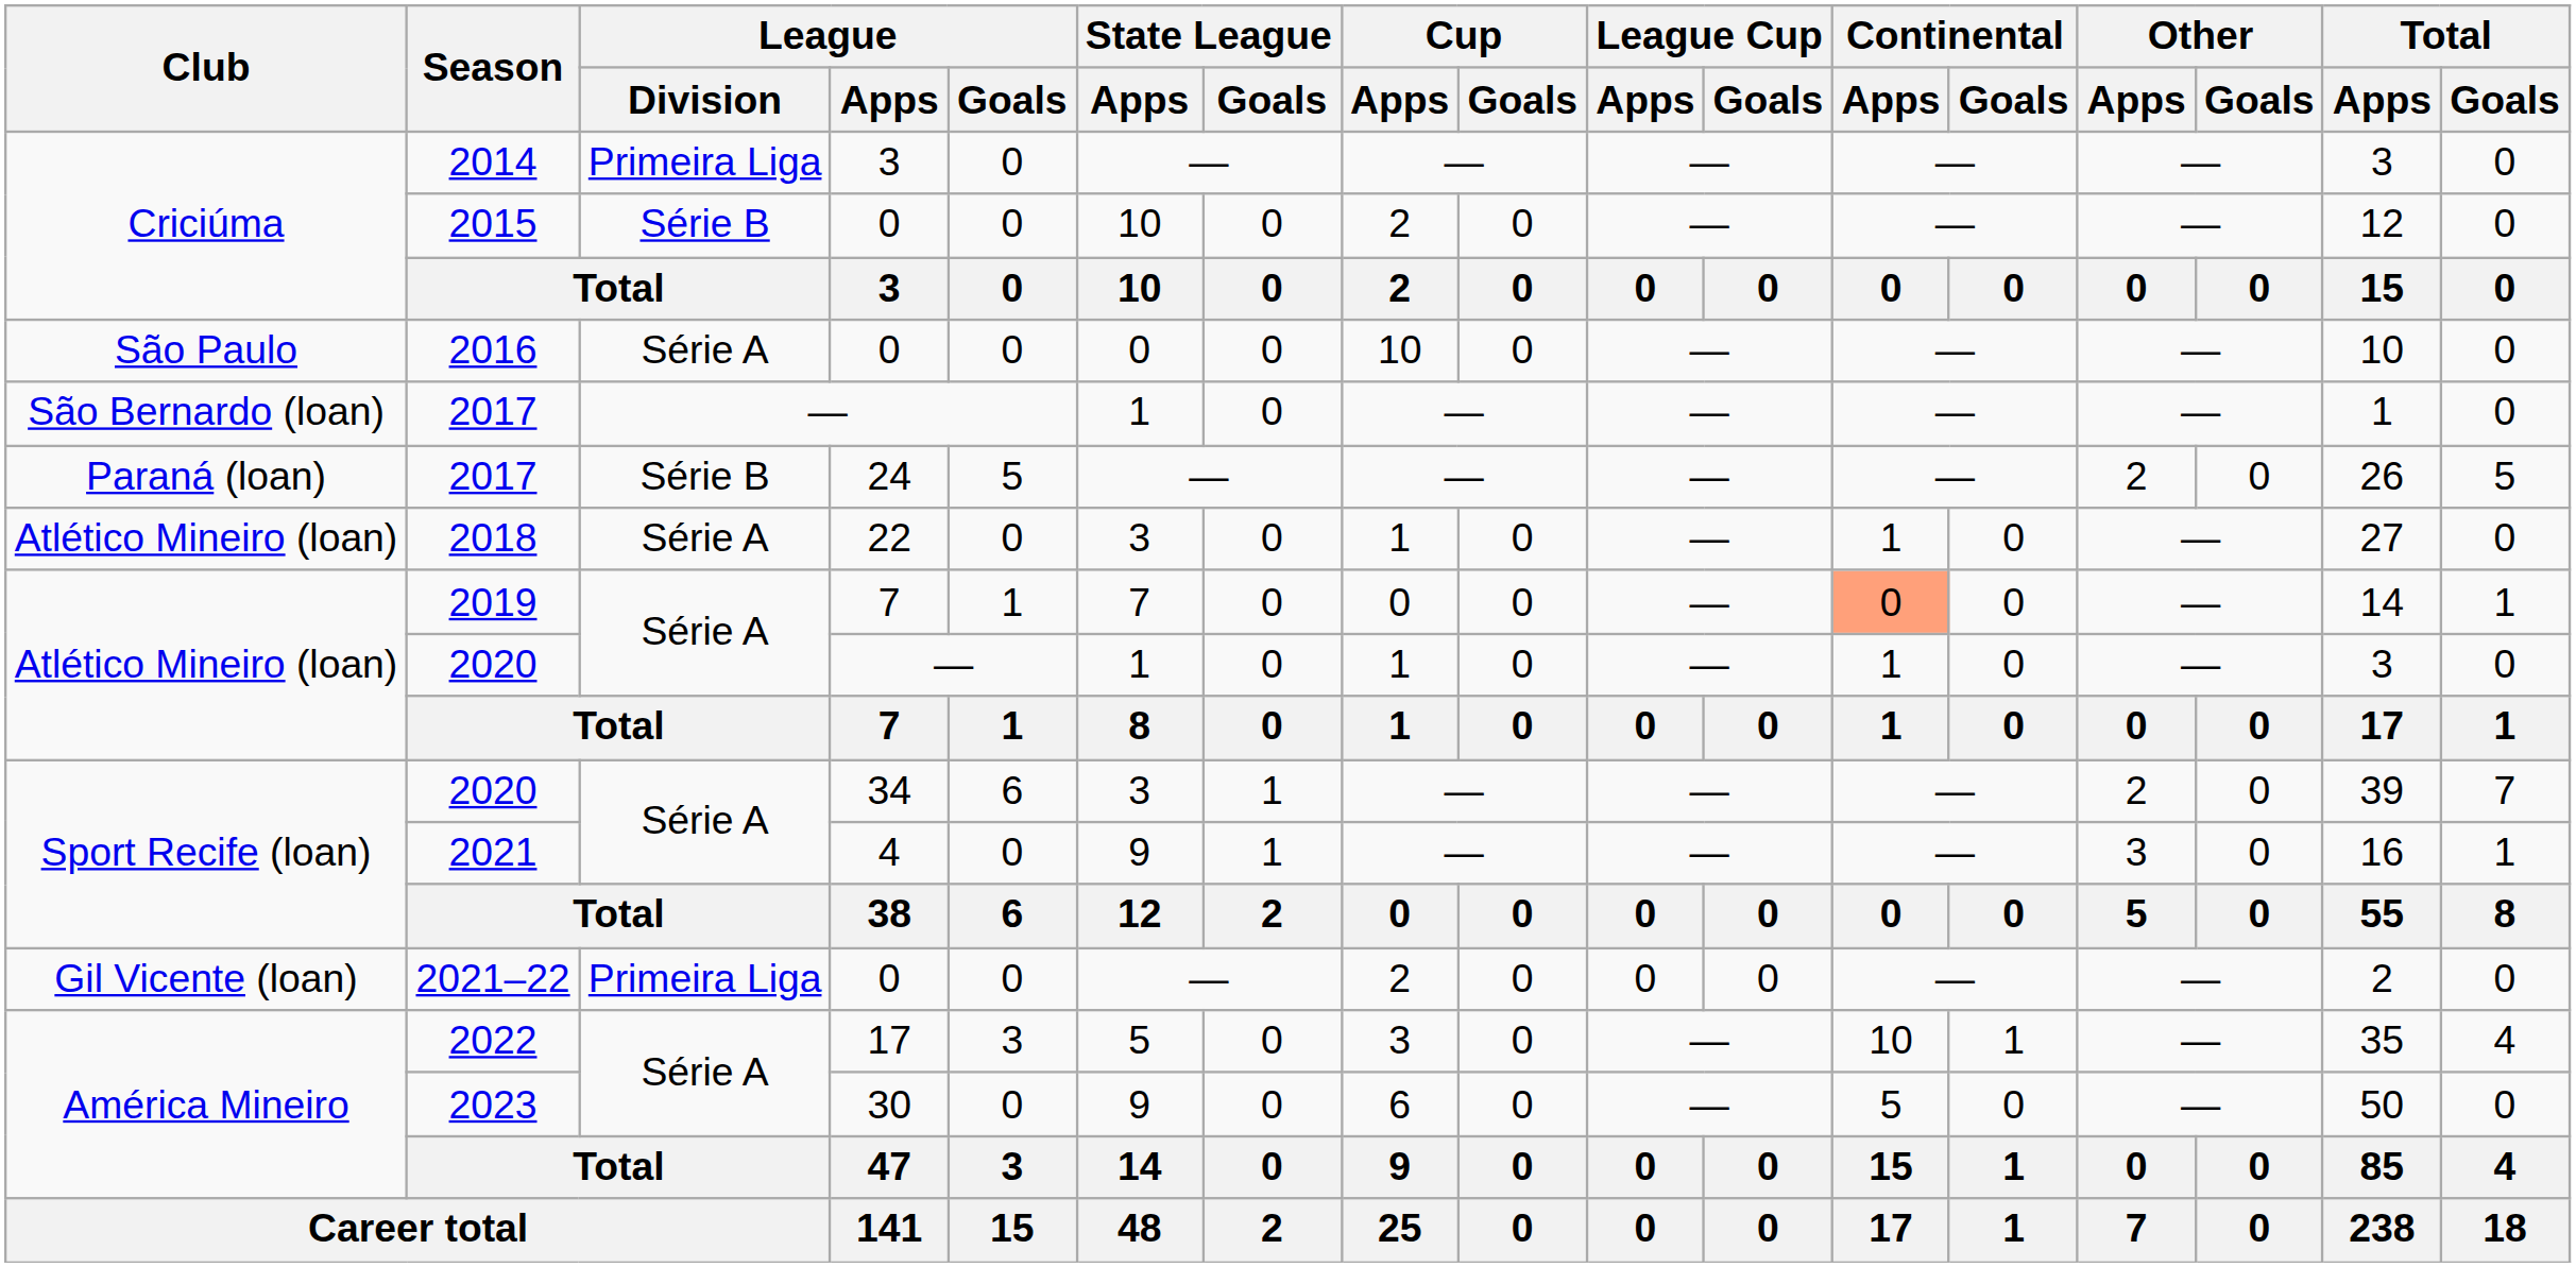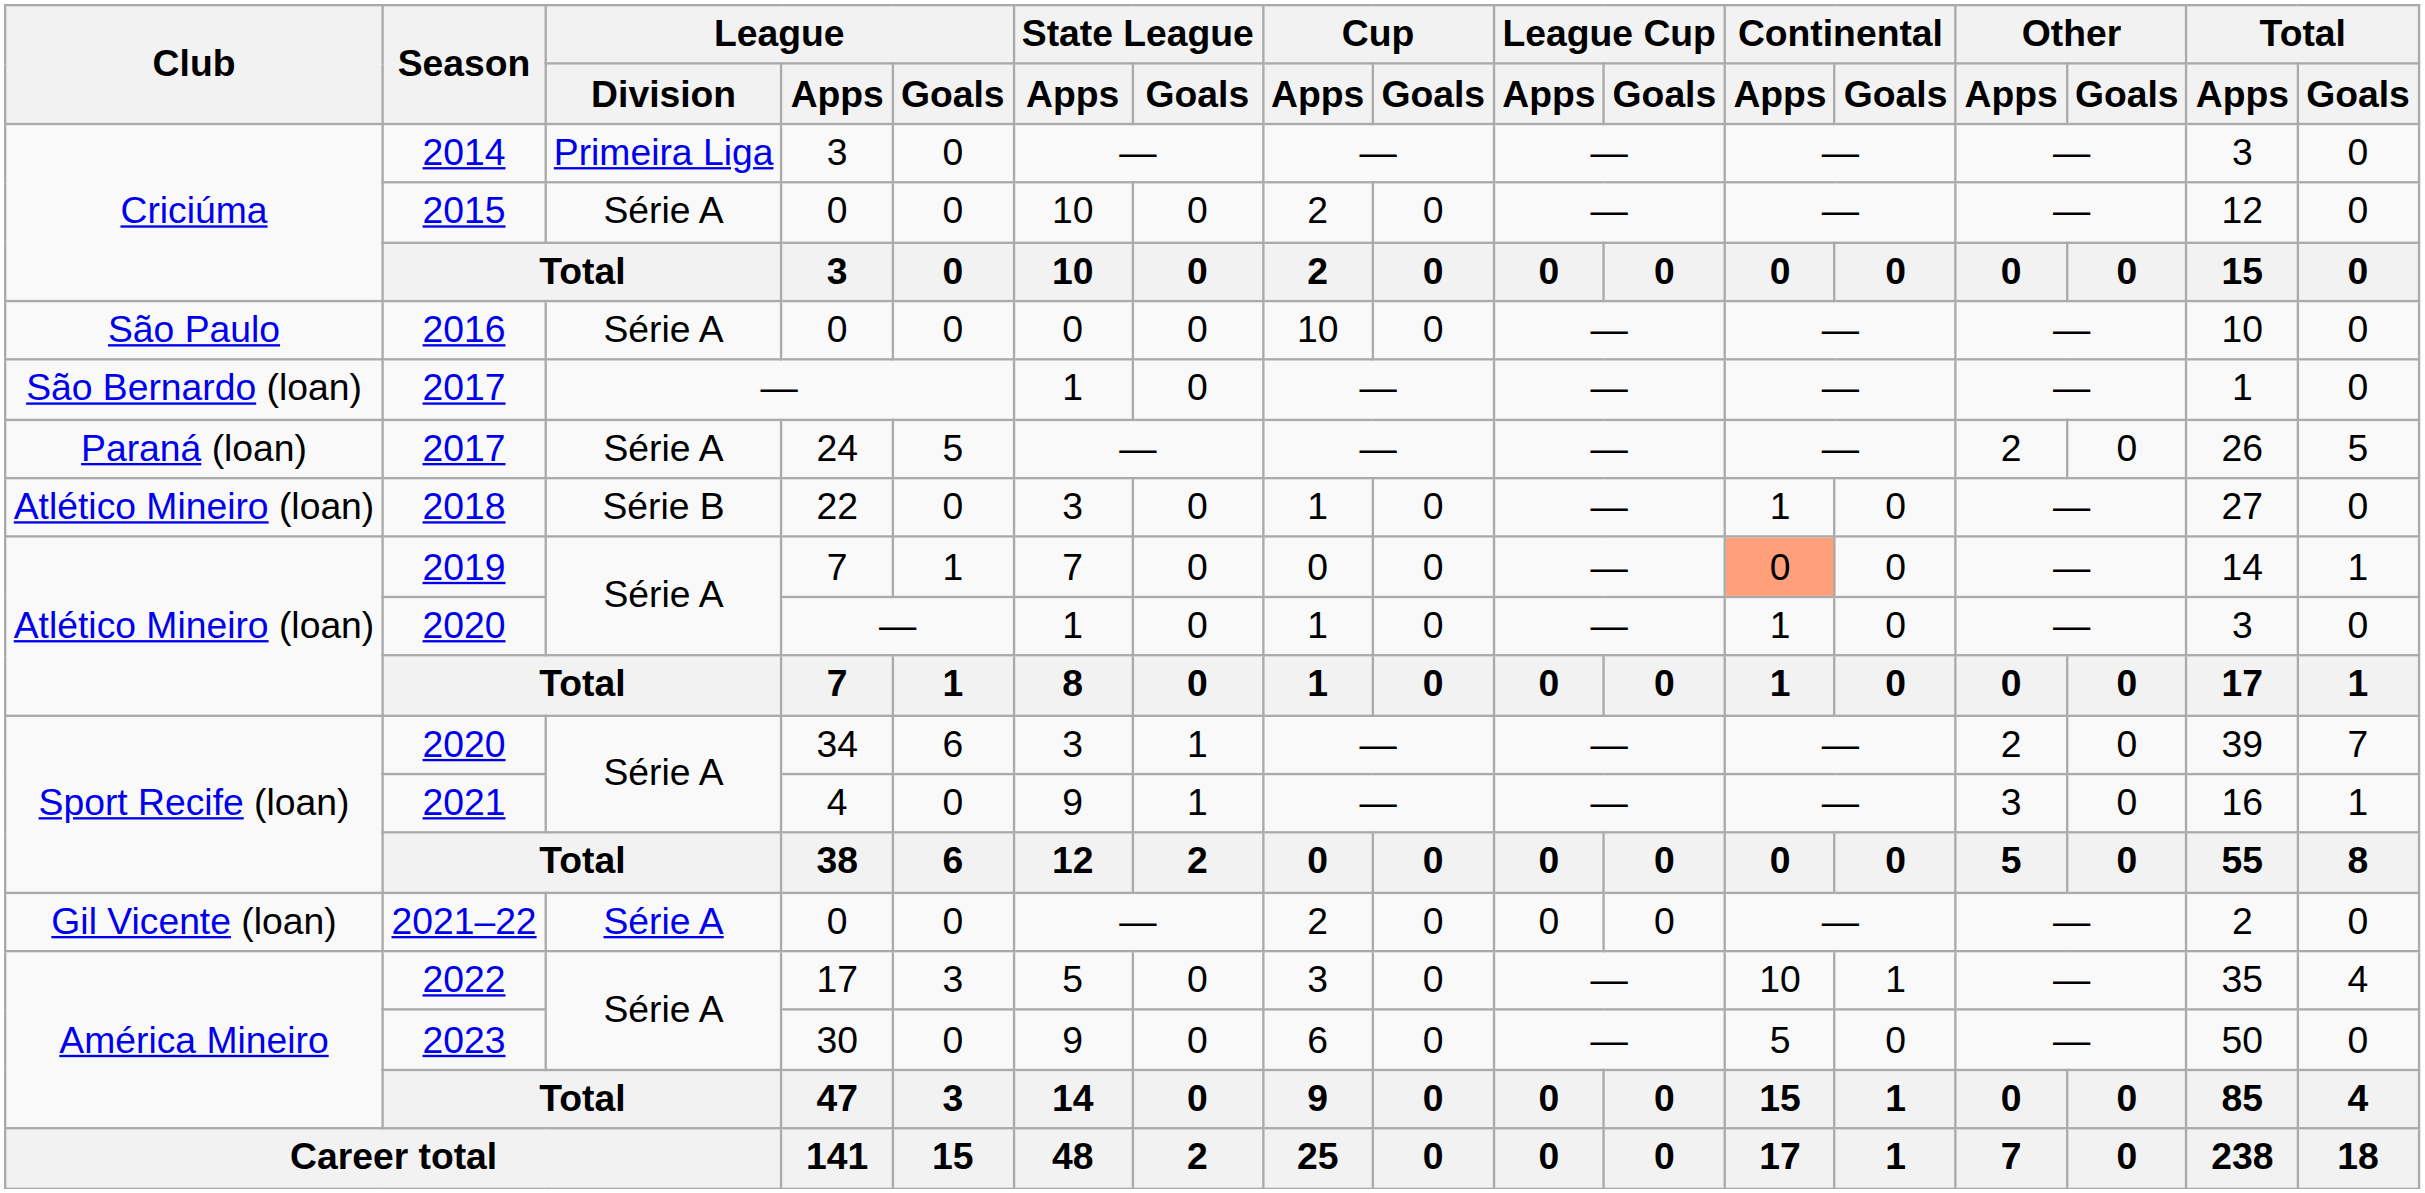2015 | League / Division: Série B -> Série A
2017 / 24 | League / Division: Série B -> Série A
2018 | League / Division: Série A -> Série B
2021–22 | League / Division: Primeira Liga -> Série A
